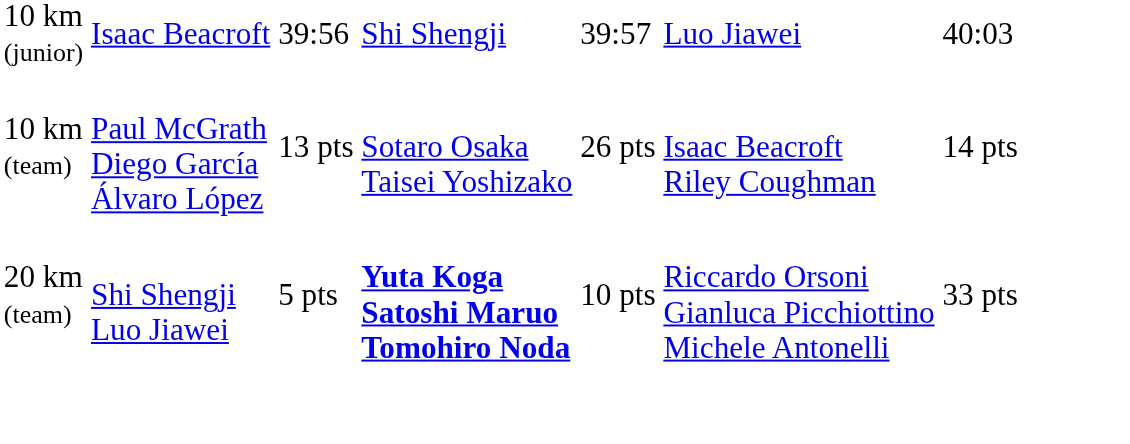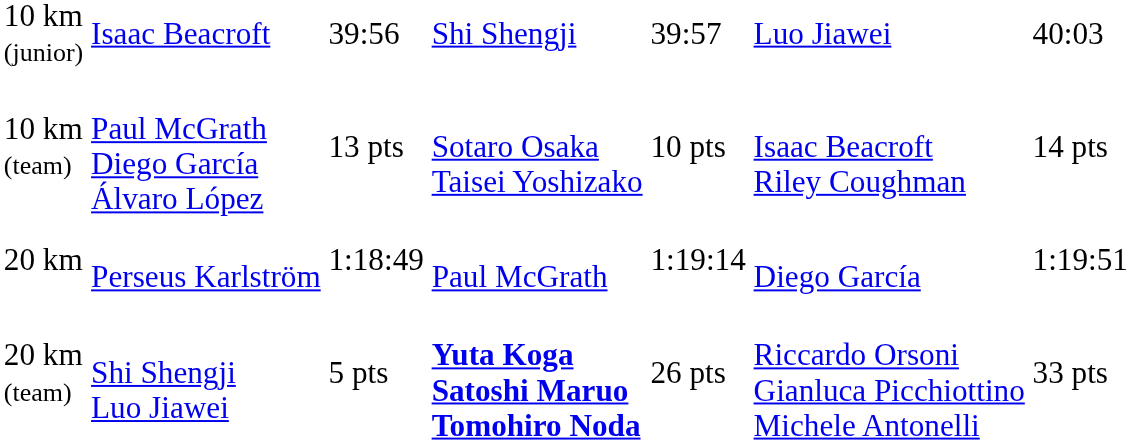10 km (team) | column 5: 26 pts -> 10 pts
+ row: 20 km | Perseus Karlström | 1:18:49 | Paul McGrath | 1:19:14 | Diego García | 1:19:51
20 km (team) | column 5: 10 pts -> 26 pts
